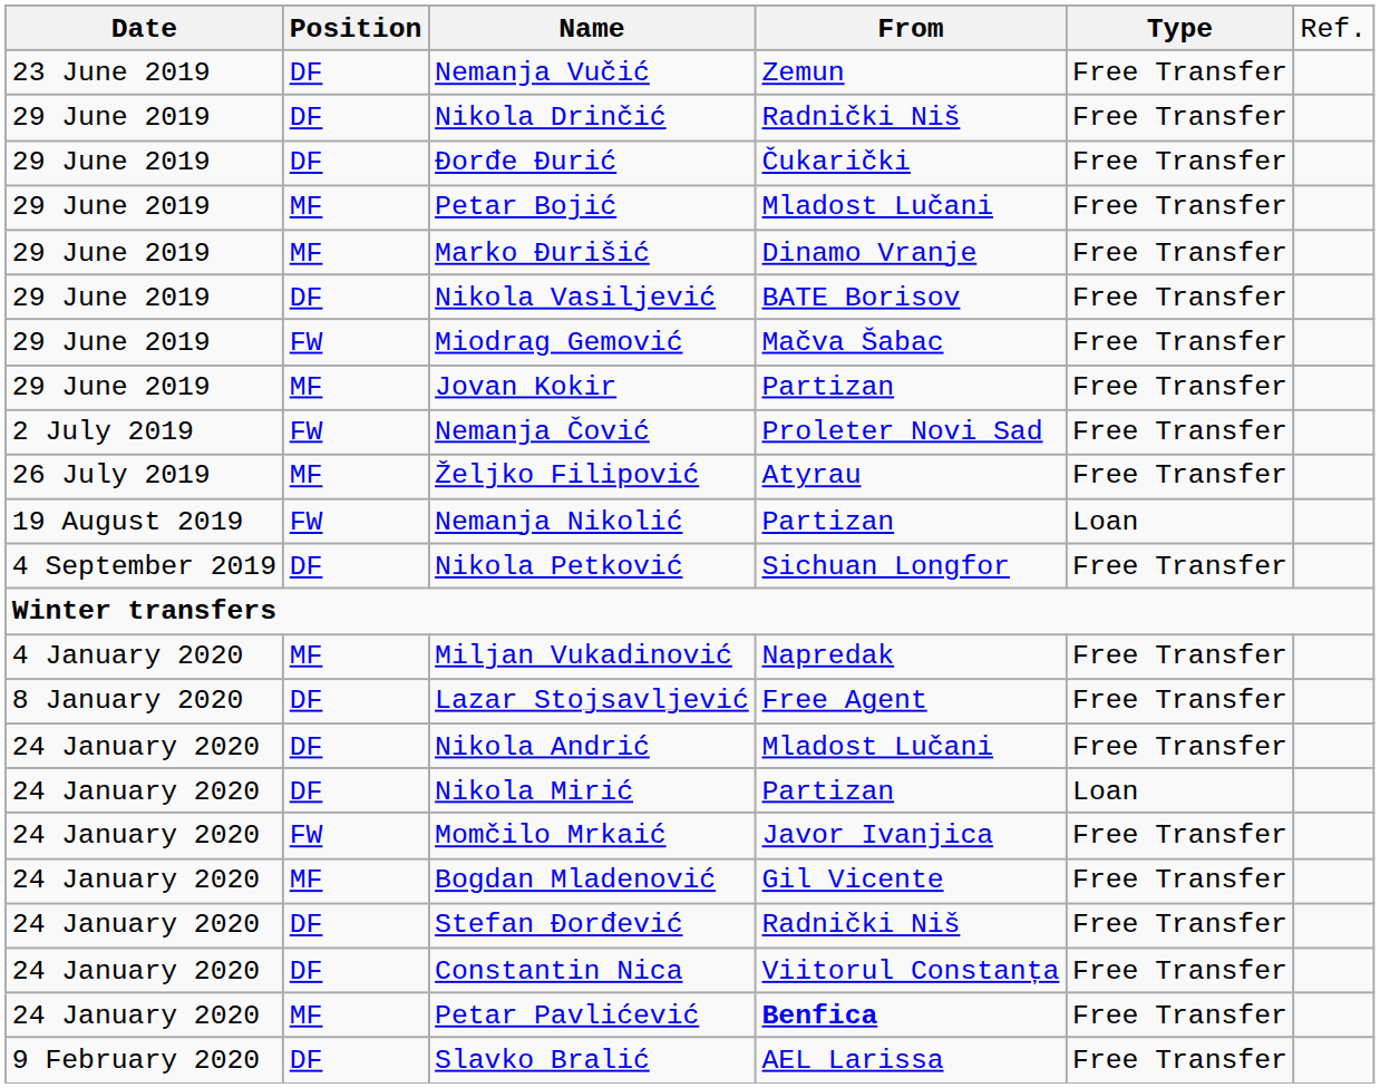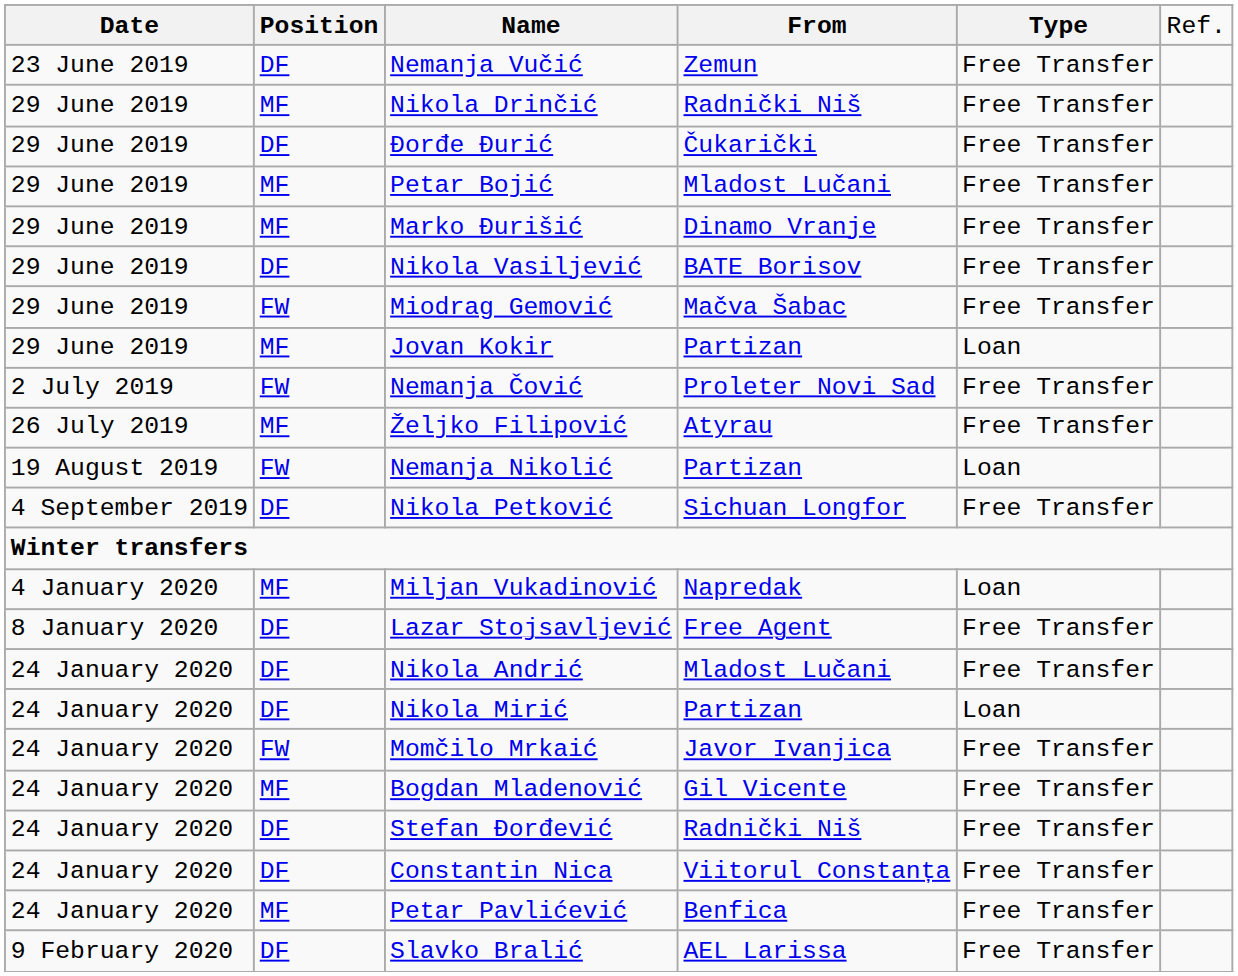Nikola Drinčić | column 2: DF -> MF
Jovan Kokir | column 5: Free Transfer -> Loan
Miljan Vukadinović | column 5: Free Transfer -> Loan
Petar Pavlićević | column 4: bold -> normal
